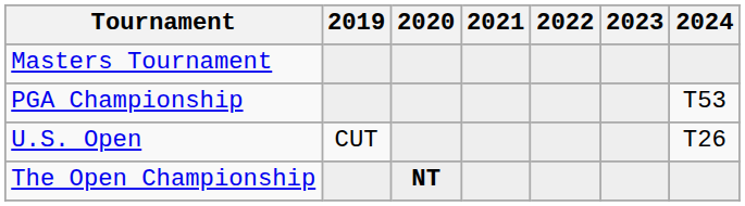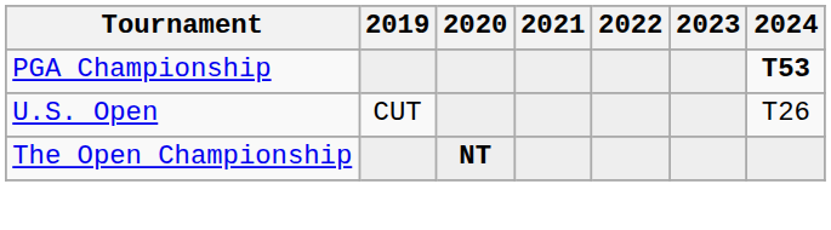- row: Masters Tournament
PGA Championship | 2024: normal -> bold
